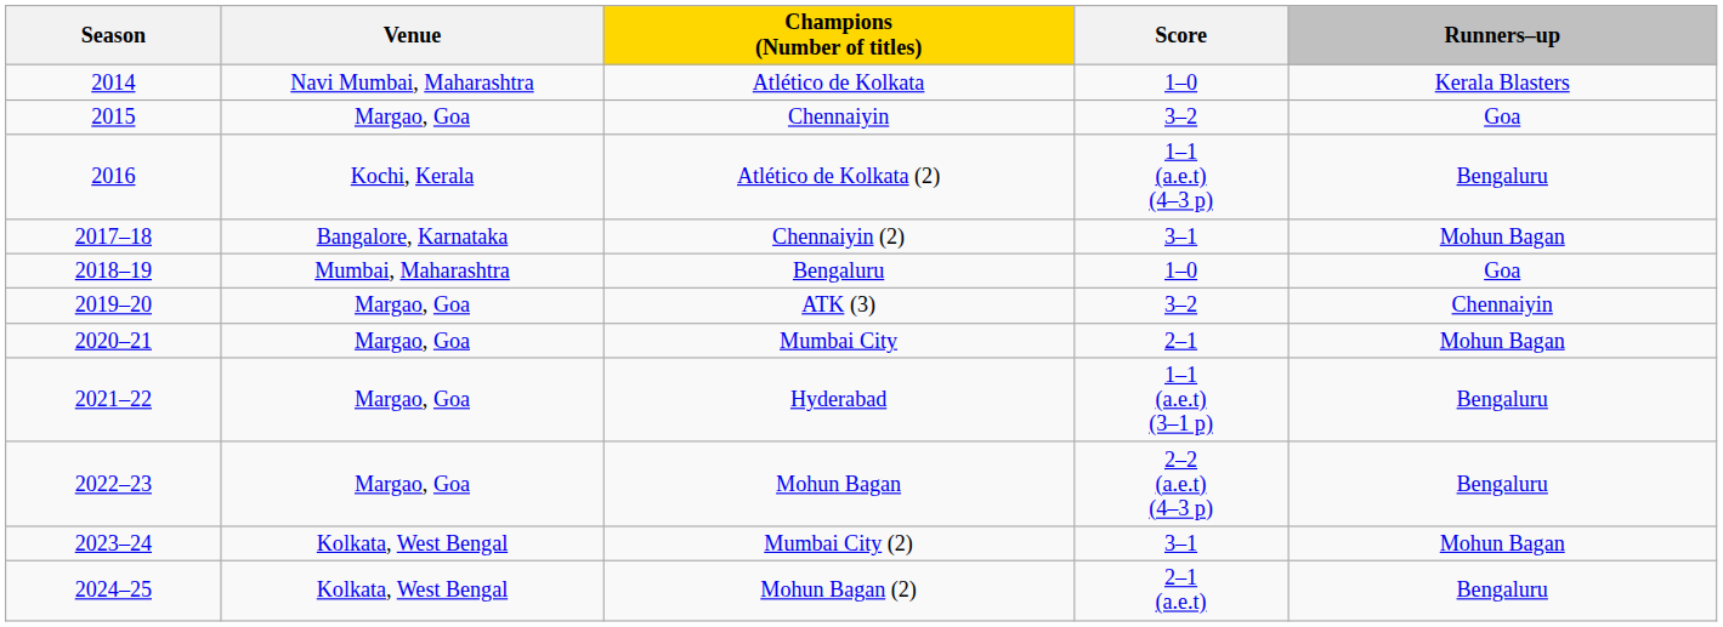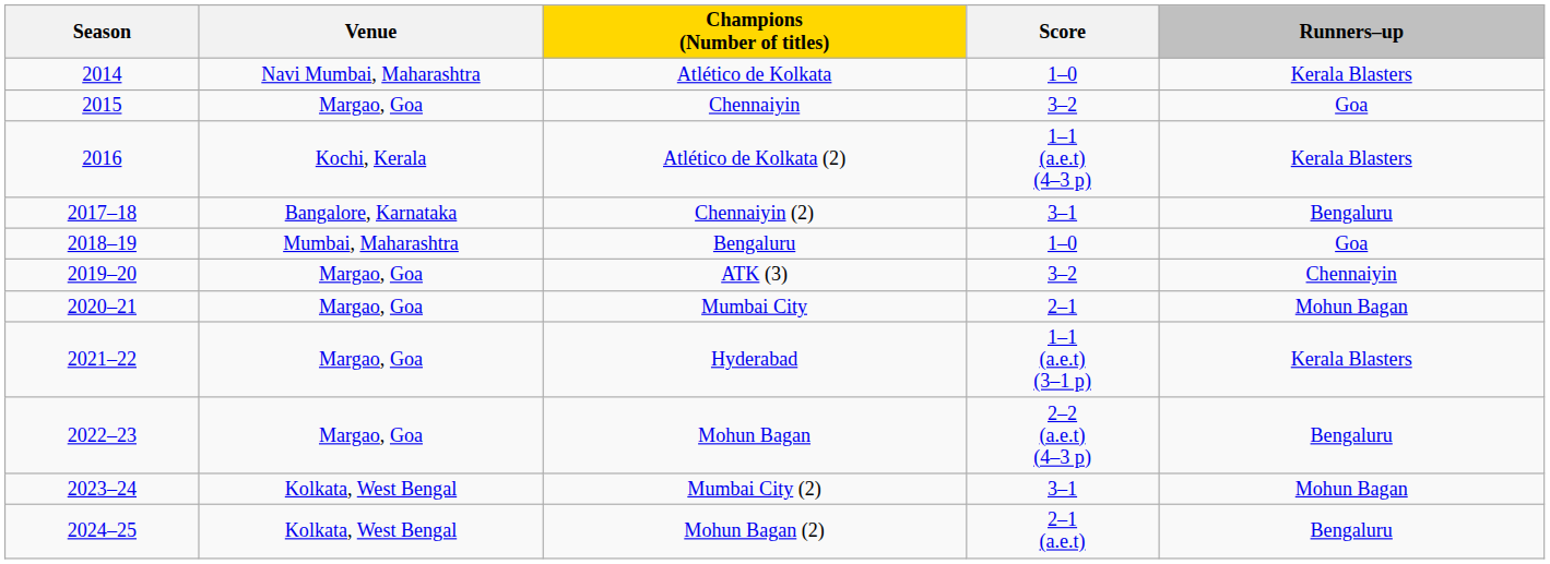Atlético de Kolkata (2) | Runners–up: Bengaluru -> Kerala Blasters
Chennaiyin (2) | Runners–up: Mohun Bagan -> Bengaluru
Hyderabad | Runners–up: Bengaluru -> Kerala Blasters
